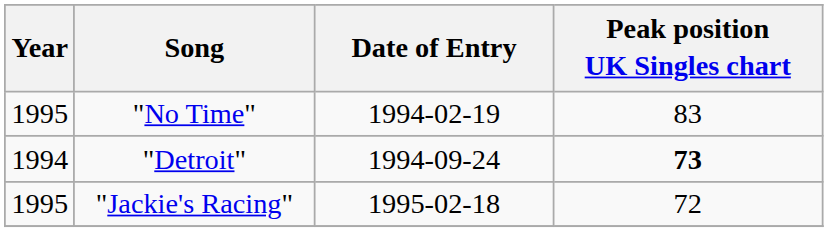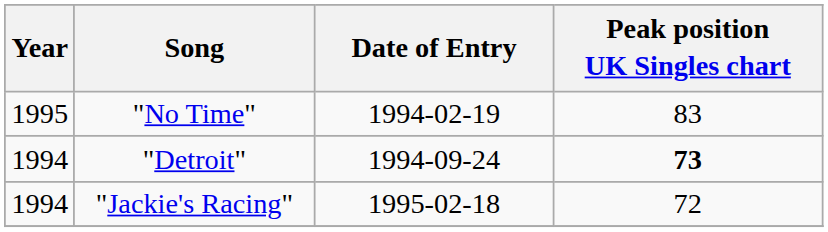"Jackie's Racing" | Year: 1995 -> 1994
